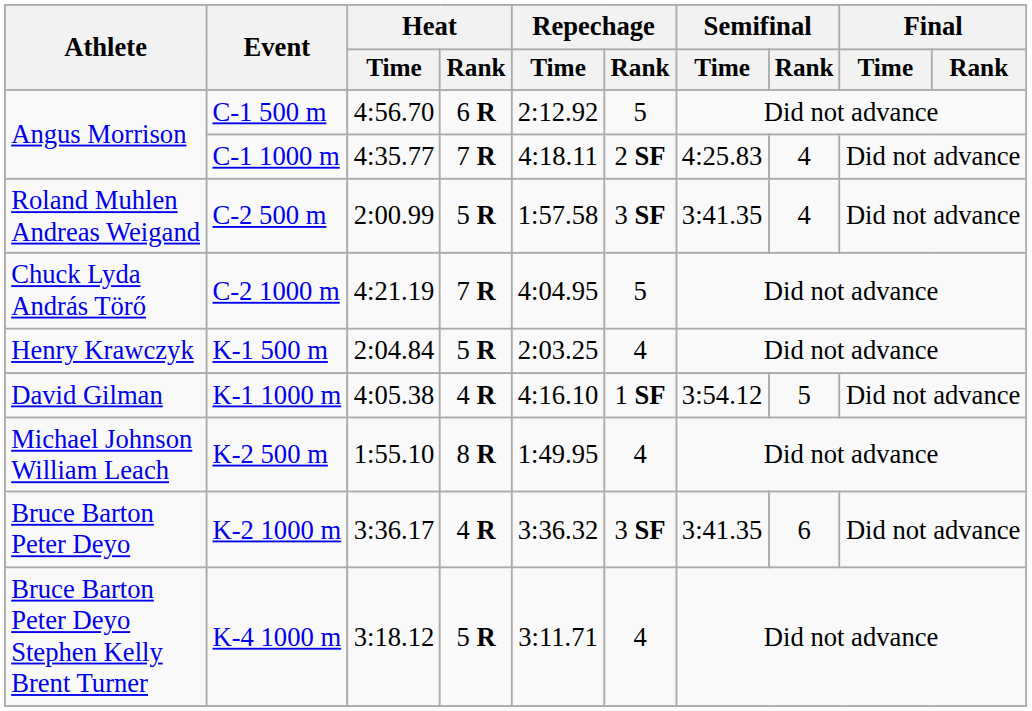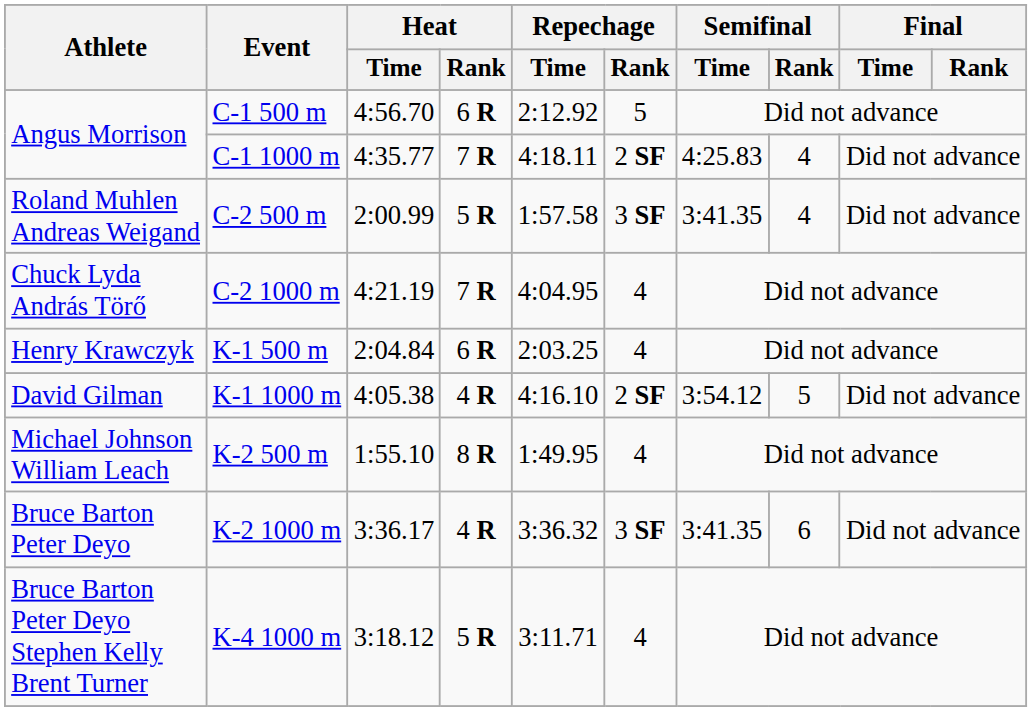C-2 1000 m | Repechage / Rank: 5 -> 4
K-1 500 m | Heat / Rank: 5 R -> 6 R
K-1 1000 m | Repechage / Rank: 1 SF -> 2 SF
